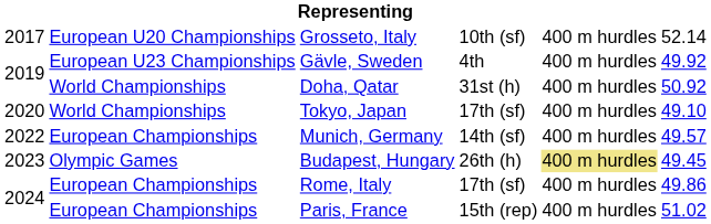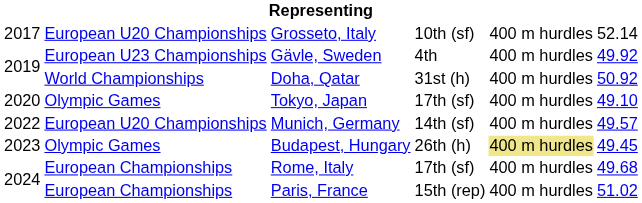Tokyo, Japan | column 2: World Championships -> Olympic Games
Munich, Germany | column 2: European Championships -> European U20 Championships
Rome, Italy | column 6: 49.86 -> 49.68
